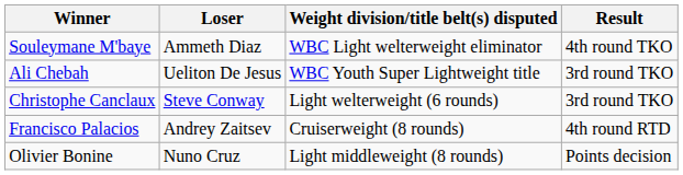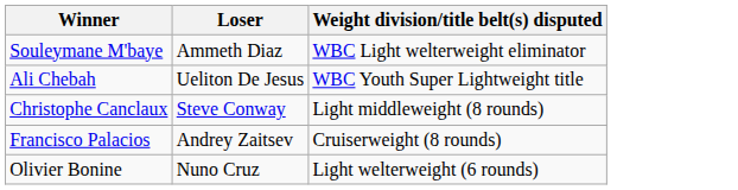- column: Result | 4th round TKO | 3rd round TKO | 3rd round TKO | 4th round RTD | Points decision
Christophe Canclaux | Weight division/title belt(s) disputed: Light welterweight (6 rounds) -> Light middleweight (8 rounds)
Olivier Bonine | Weight division/title belt(s) disputed: Light middleweight (8 rounds) -> Light welterweight (6 rounds)
